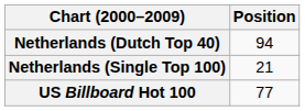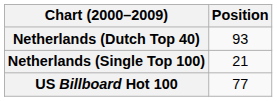Netherlands (Dutch Top 40) | Position: 94 -> 93
